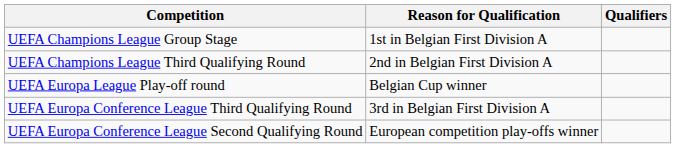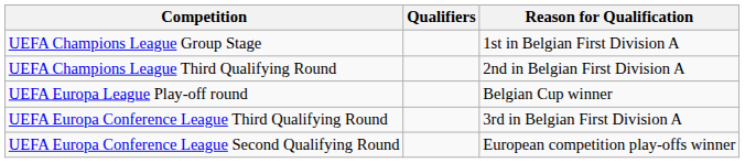columns swapped: Qualifiers <-> Reason for Qualification
